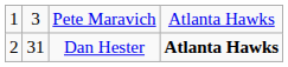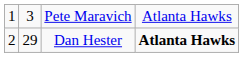Dan Hester | column 2: 31 -> 29
